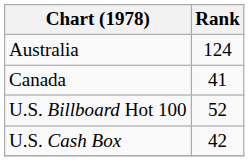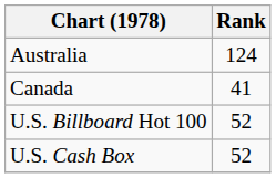U.S. Cash Box | Rank: 42 -> 52
